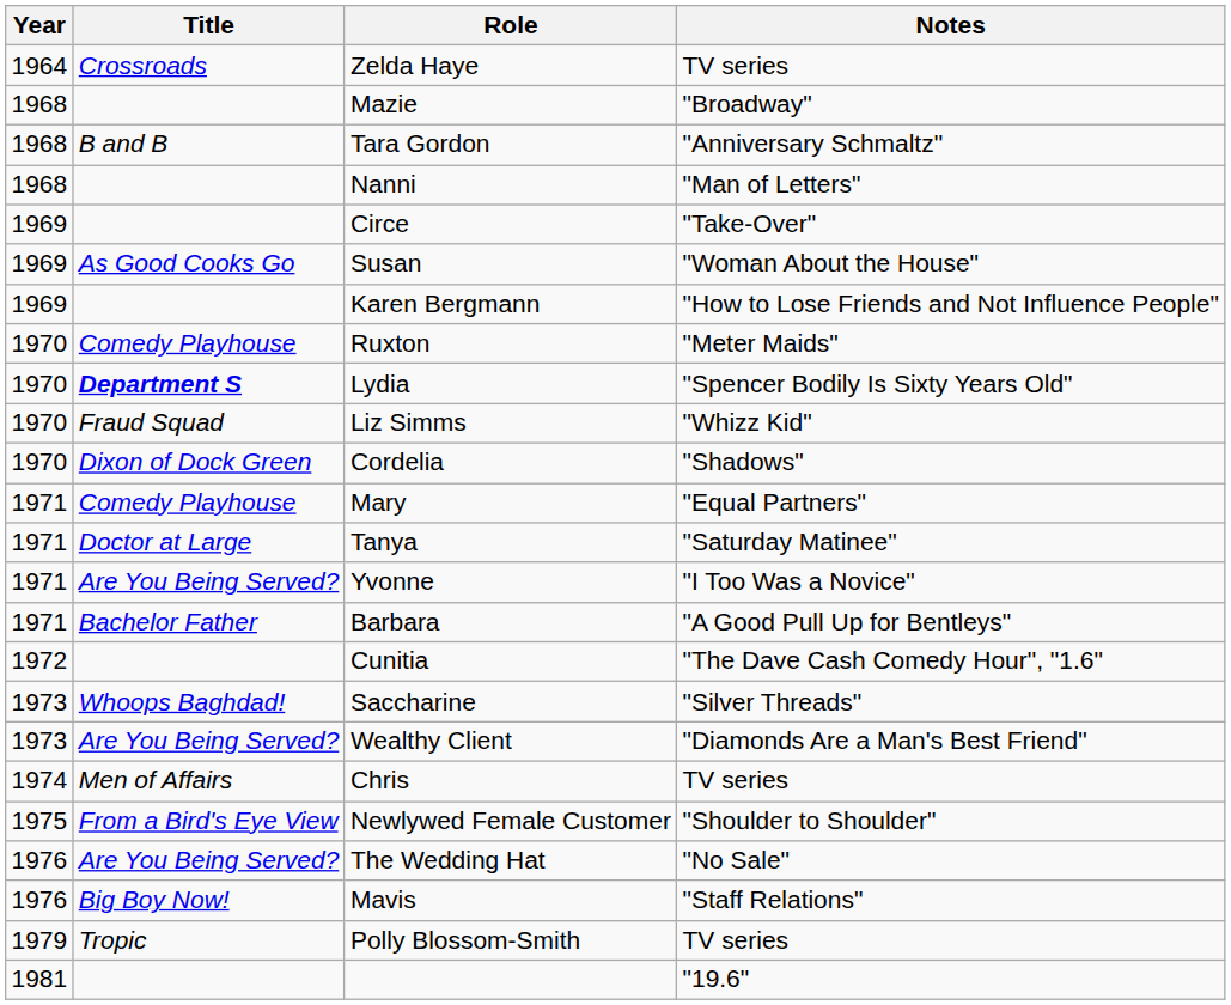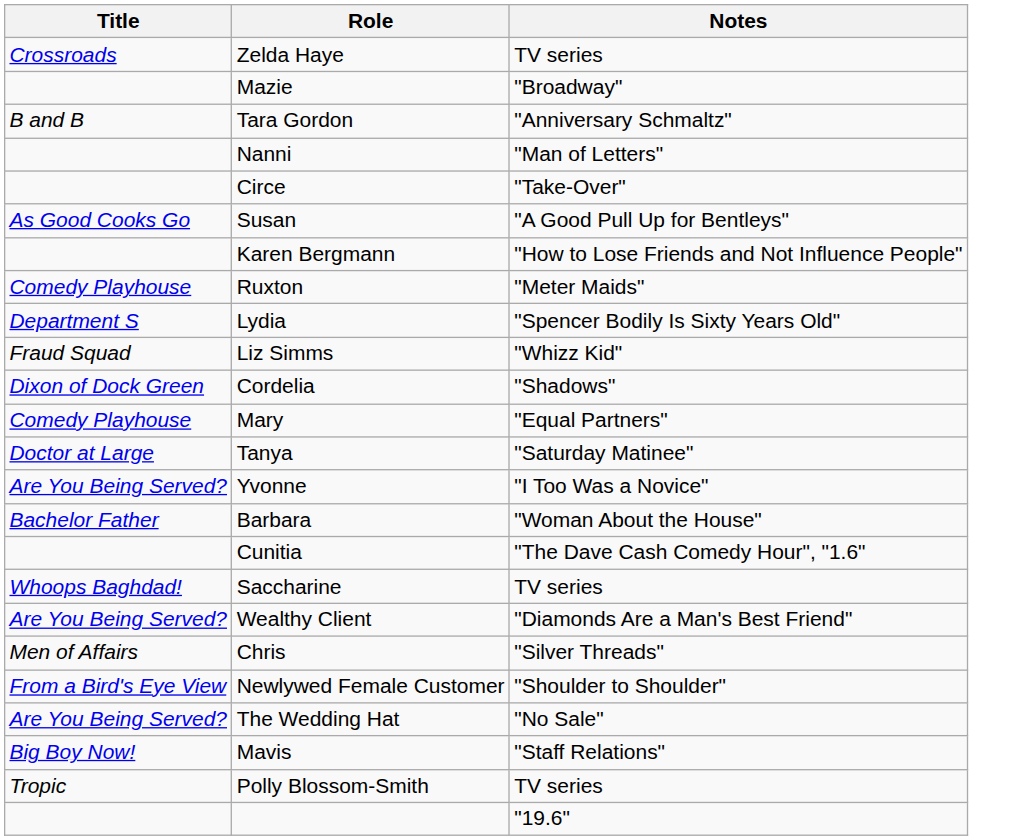- column: Year | 1964 | 1968 | 1968 | 1968 | 1969 | 1969 | 1969 | 1970 | 1970 | 1970 | 1970 | 1971 | 1971 | 1971 | 1971 | 1972 | 1973 | 1973 | 1974 | 1975 | 1976 | 1976 | 1979 | 1981
Susan | Notes: "Woman About the House" -> "A Good Pull Up for Bentleys"
Lydia | Title: bold -> normal
Barbara | Notes: "A Good Pull Up for Bentleys" -> "Woman About the House"
Saccharine | Notes: "Silver Threads" -> TV series
Chris | Notes: TV series -> "Silver Threads"
